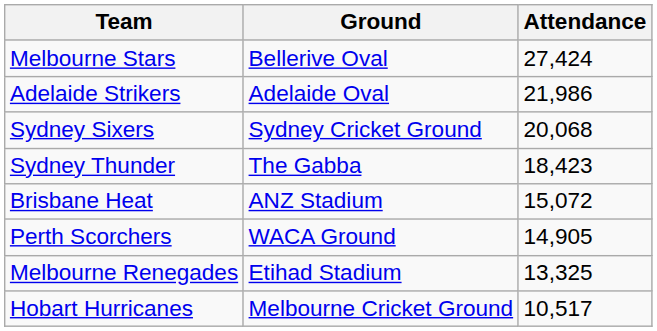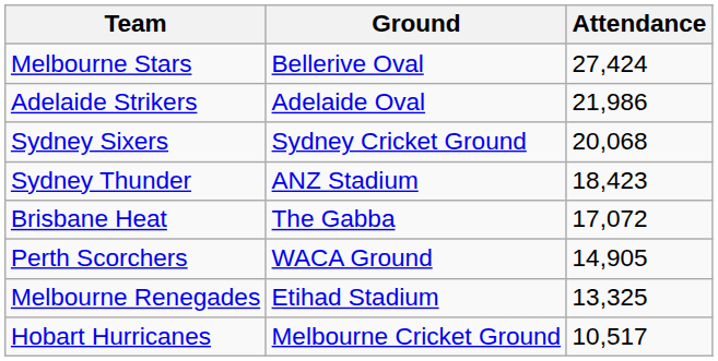Sydney Thunder | Ground: The Gabba -> ANZ Stadium
Brisbane Heat | Ground: ANZ Stadium -> The Gabba
Brisbane Heat | Attendance: 15,072 -> 17,072
